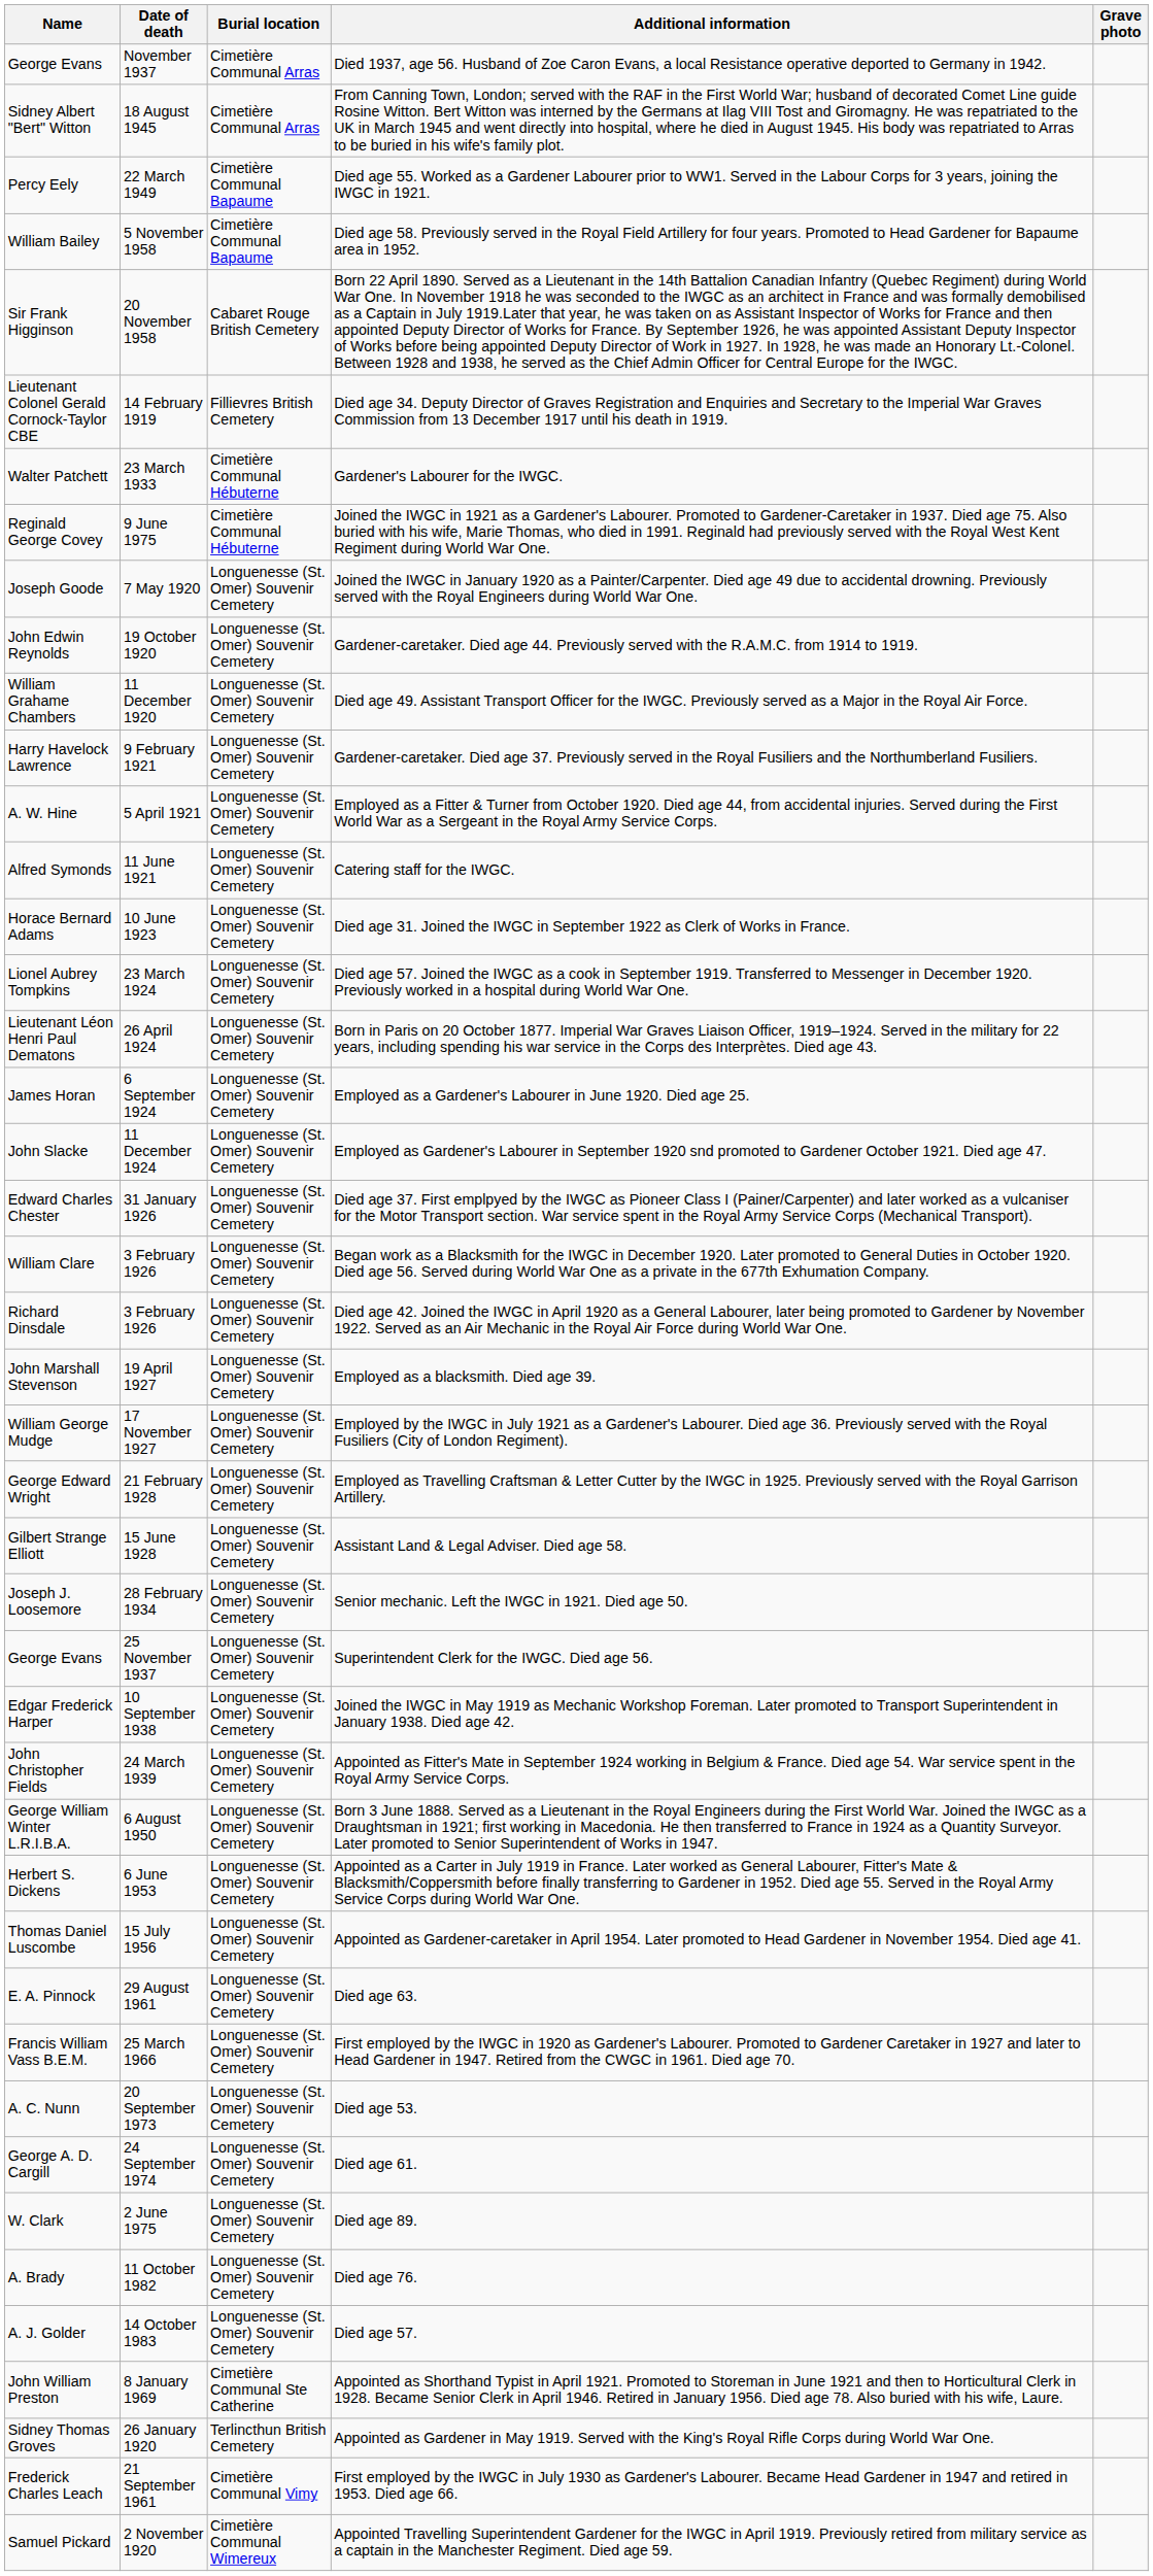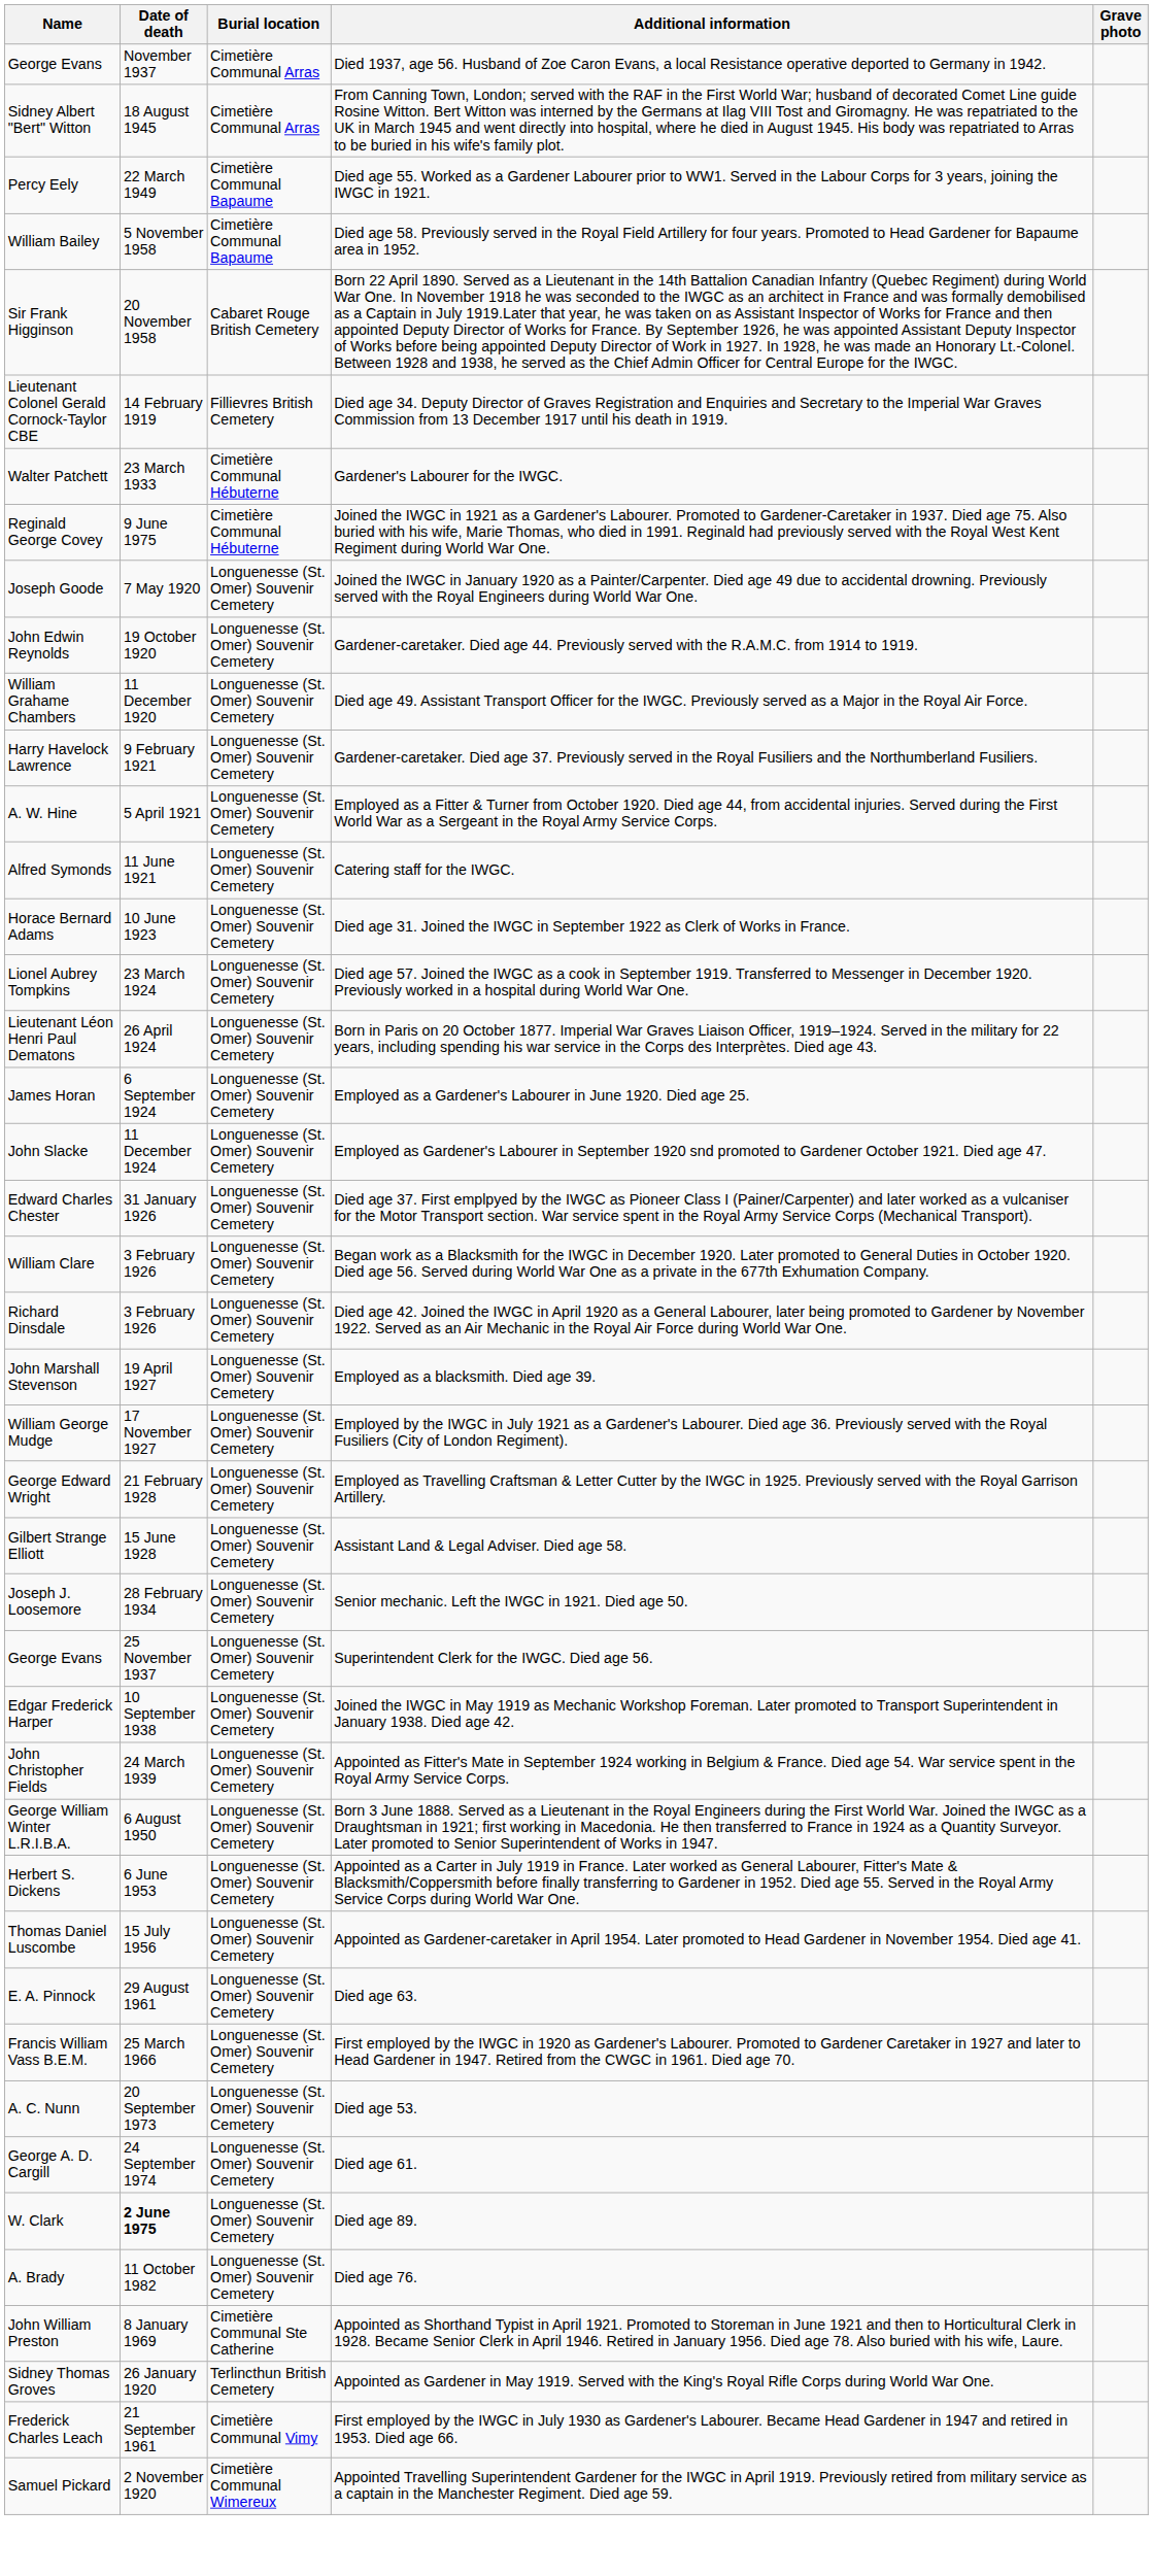Died age 89. | Date of death: normal -> bold
- row: A. J. Golder | 14 October 1983 | Longuenesse (St. Omer) Souvenir Cemetery | Died age 57.
